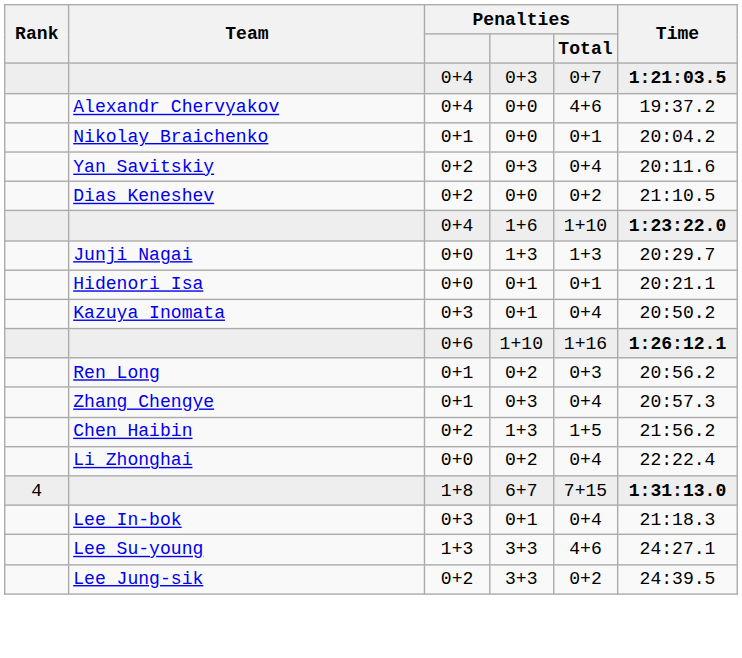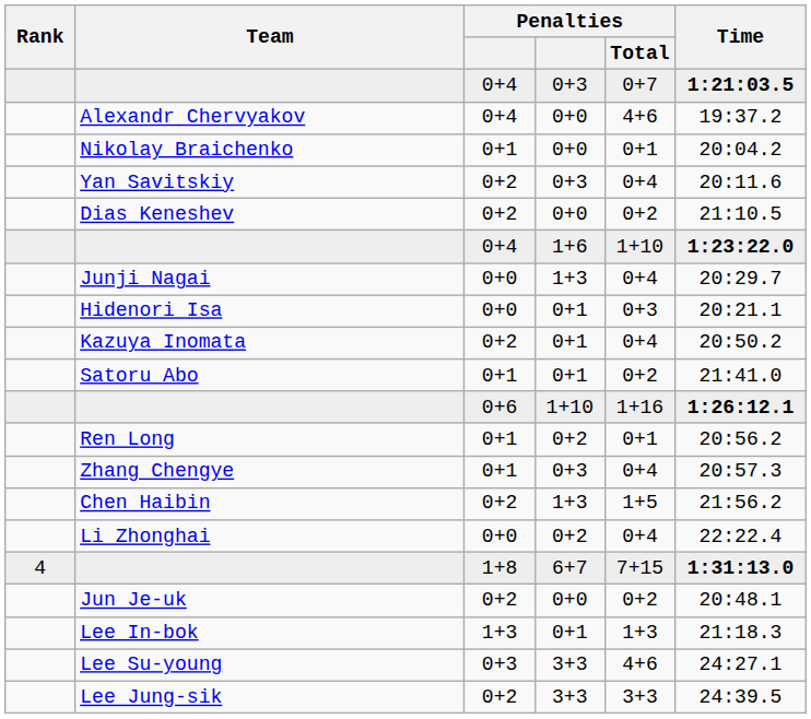Junji Nagai | Penalties / Total: 1+3 -> 0+4
Hidenori Isa | Penalties / Total: 0+1 -> 0+3
Kazuya Inomata | column 3: 0+3 -> 0+2
+ row: Satoru Abo | 0+1 | 0+1 | 0+2 | 21:41.0
Ren Long | Penalties / Total: 0+3 -> 0+1
+ row: Jun Je-uk | 0+2 | 0+0 | 0+2 | 20:48.1
Lee In-bok | column 3: 0+3 -> 1+3
Lee In-bok | Penalties / Total: 0+4 -> 1+3
Lee Su-young | column 3: 1+3 -> 0+3
Lee Jung-sik | Penalties / Total: 0+2 -> 3+3
